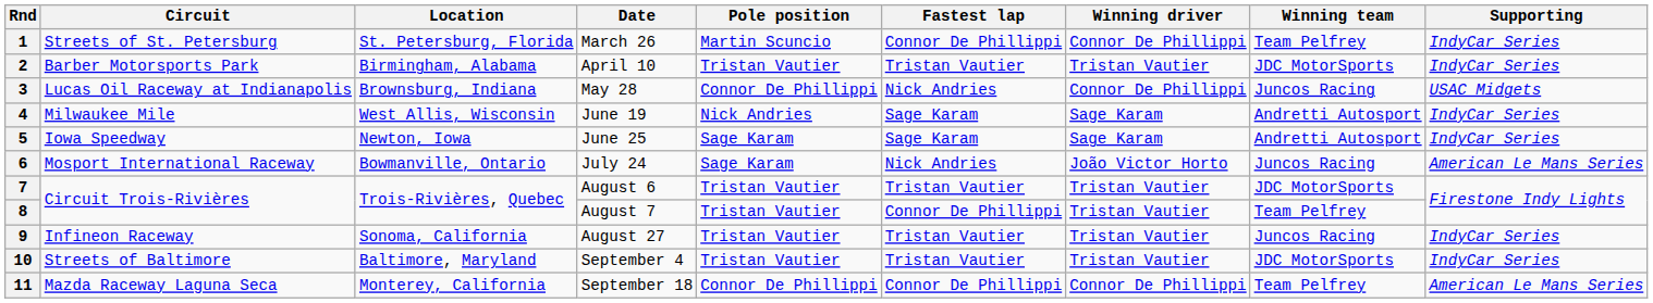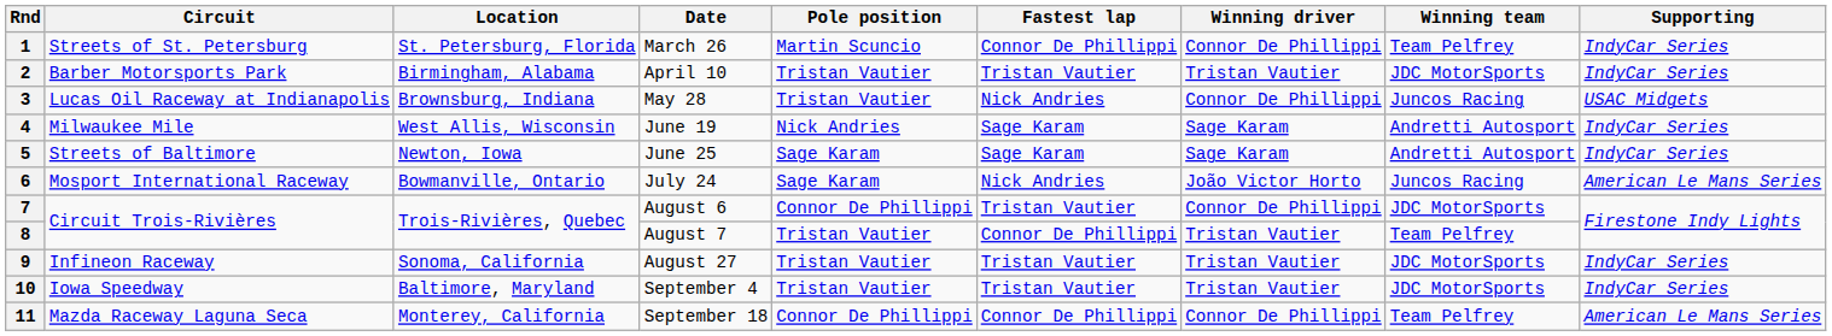3 | Pole position: Connor De Phillippi -> Tristan Vautier
5 | Circuit: Iowa Speedway -> Streets of Baltimore
7 | Pole position: Tristan Vautier -> Connor De Phillippi
7 | Winning driver: Tristan Vautier -> Connor De Phillippi
9 | Winning team: Juncos Racing -> JDC MotorSports
10 | Circuit: Streets of Baltimore -> Iowa Speedway
